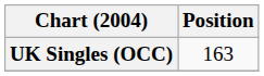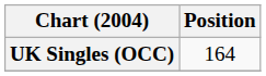UK Singles (OCC) | Position: 163 -> 164
